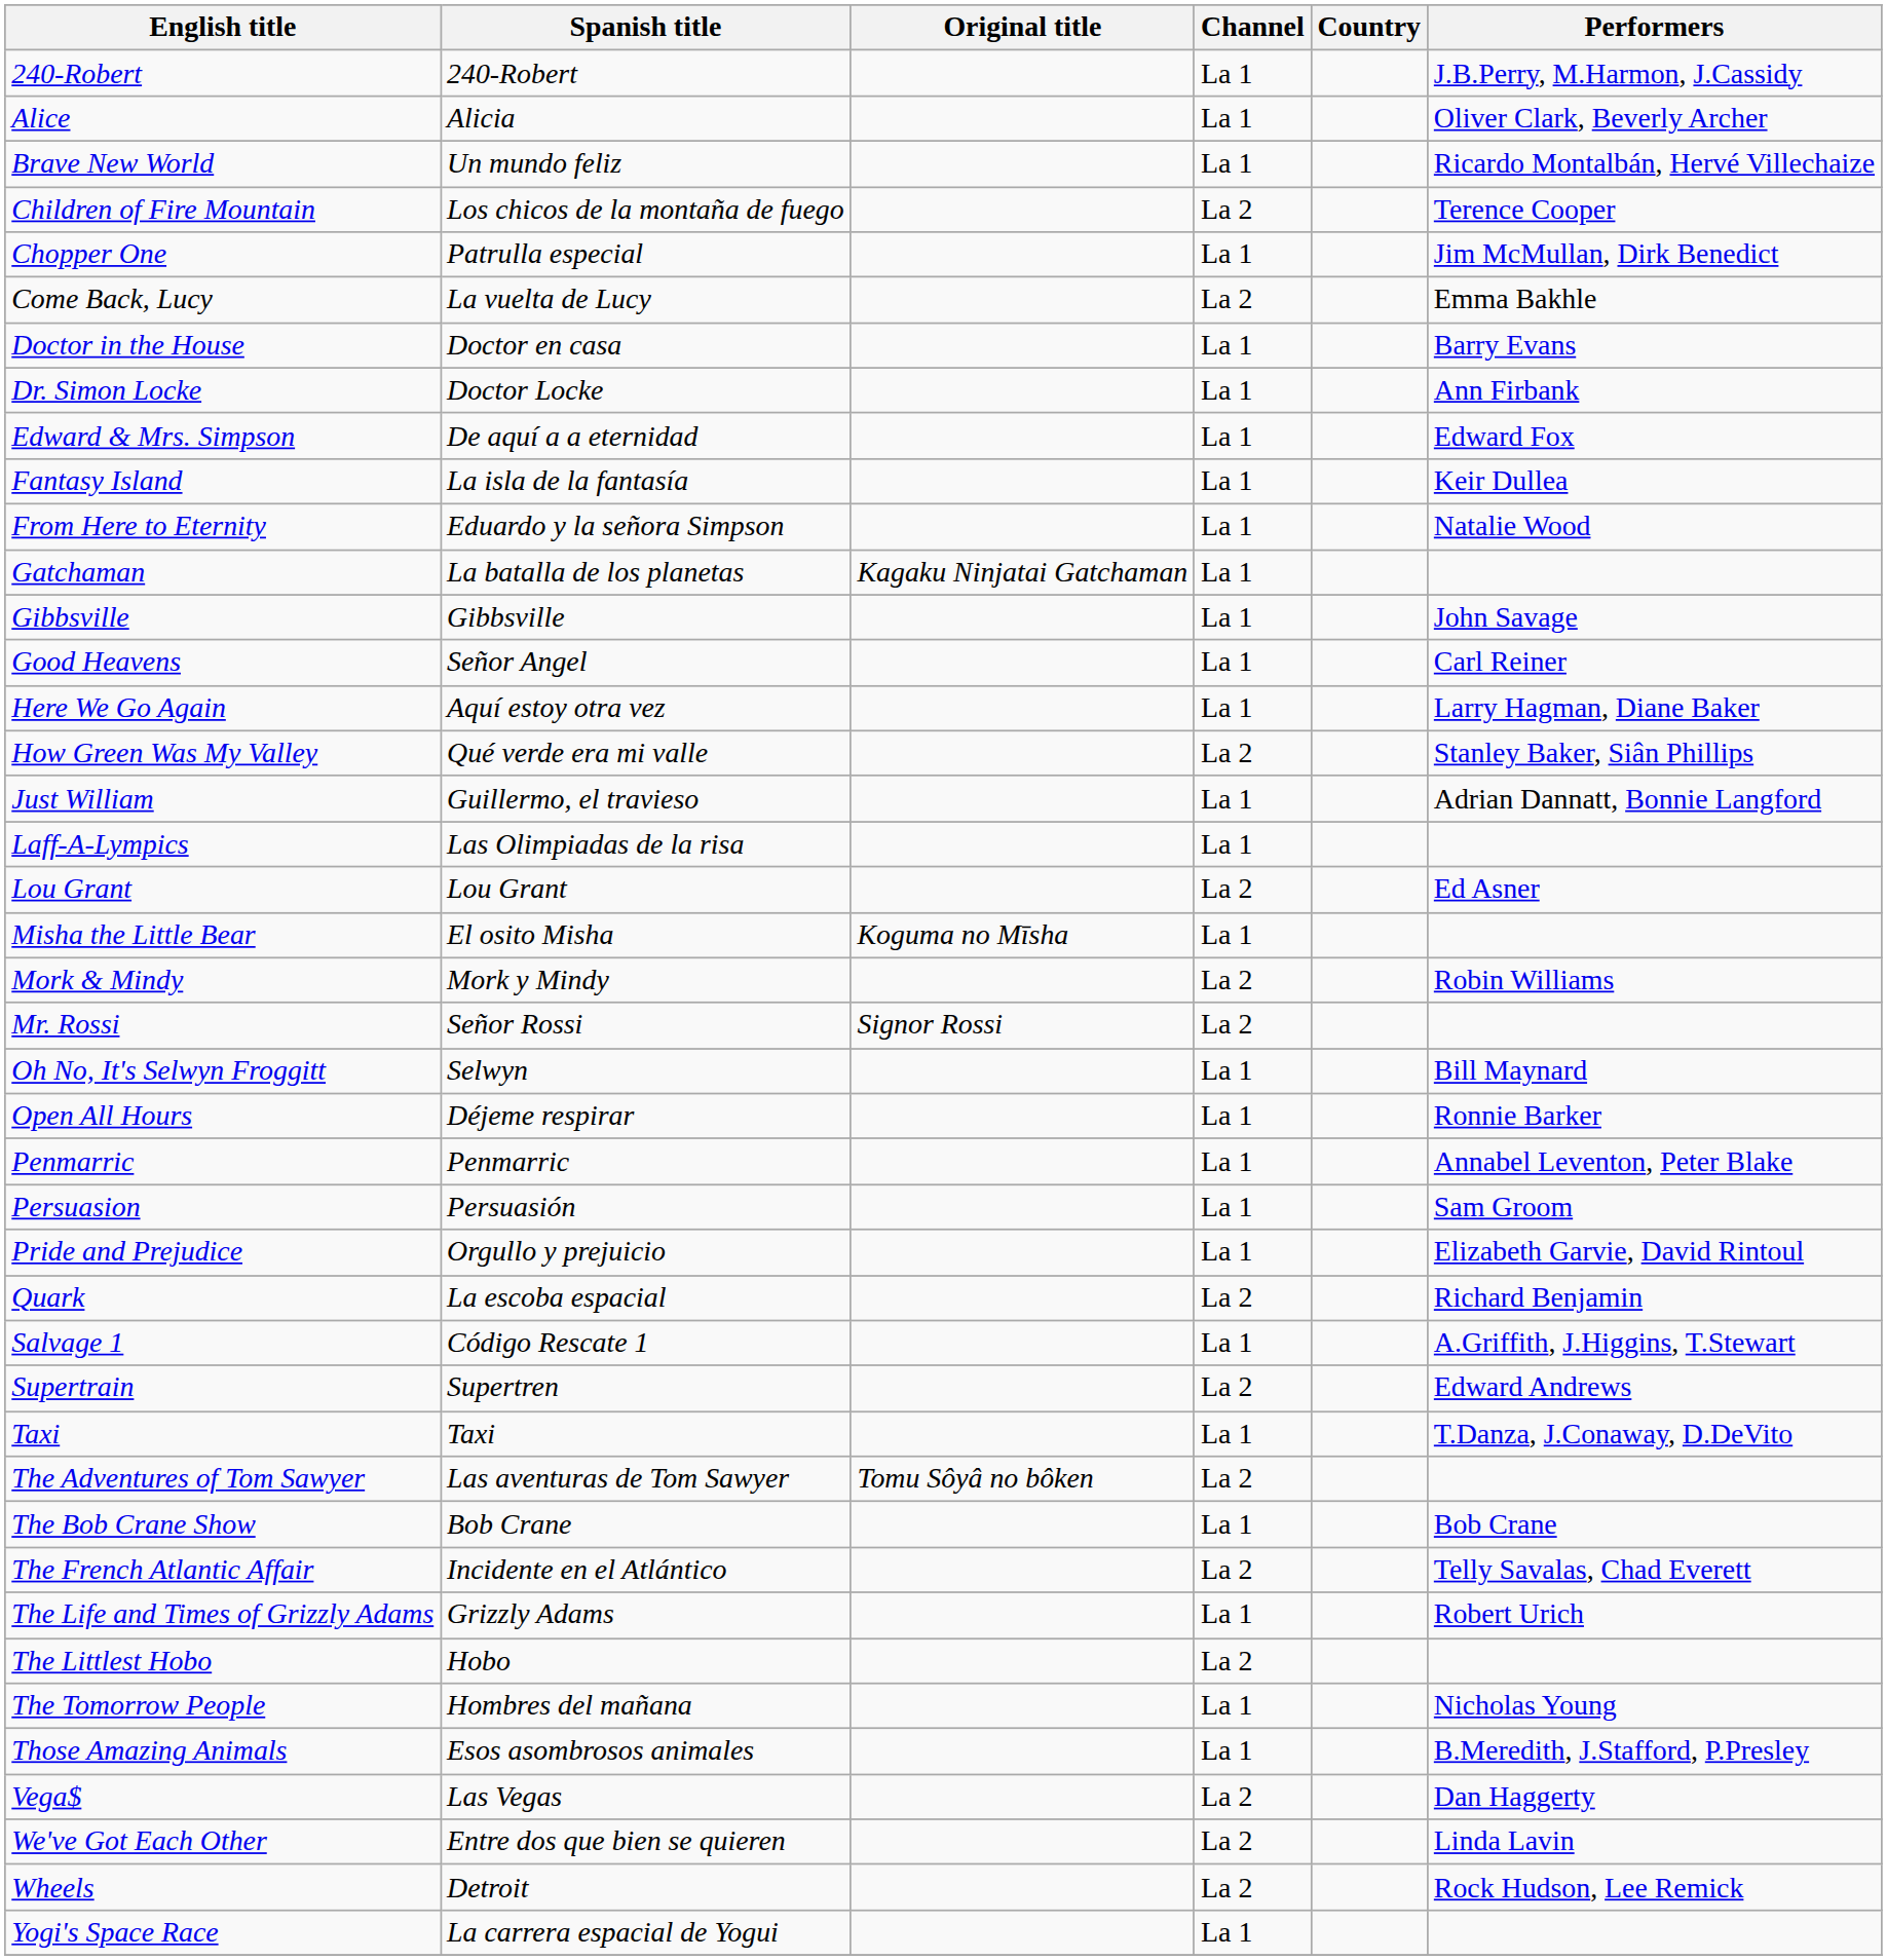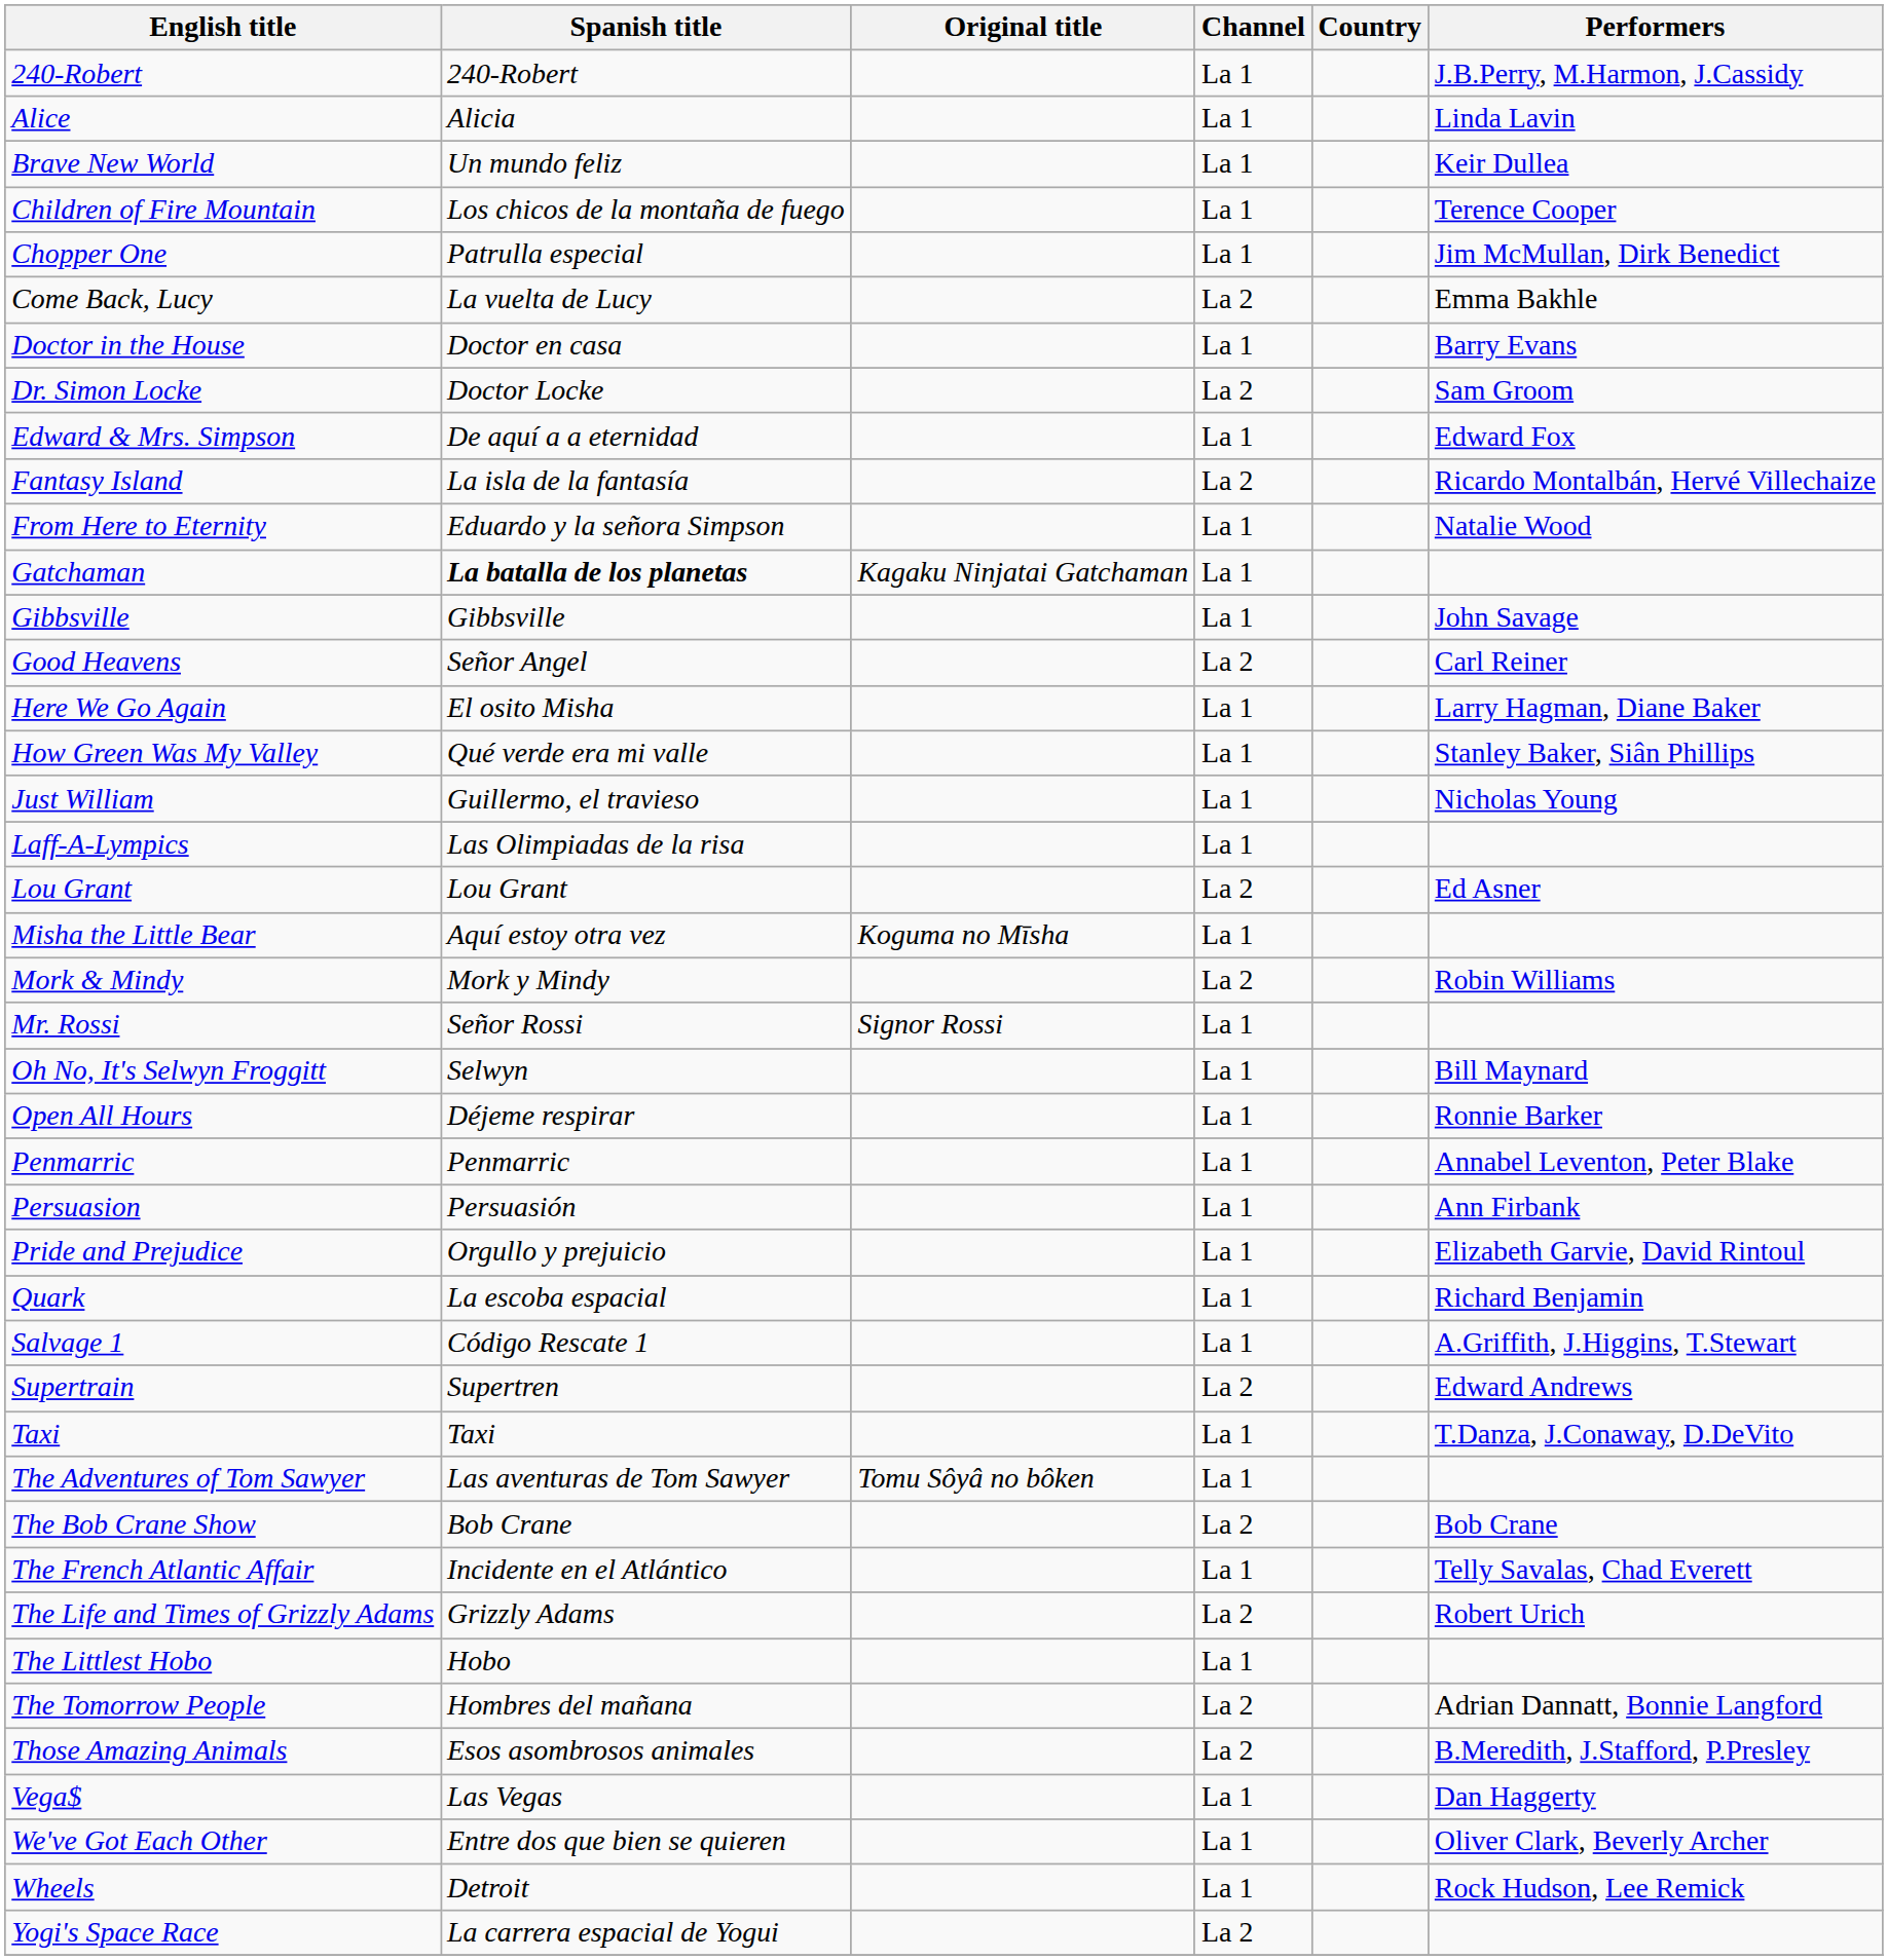Alice | Performers: Oliver Clark, Beverly Archer -> Linda Lavin
Brave New World | Performers: Ricardo Montalbán, Hervé Villechaize -> Keir Dullea
Children of Fire Mountain | Channel: La 2 -> La 1
Dr. Simon Locke | Channel: La 1 -> La 2
Dr. Simon Locke | Performers: Ann Firbank -> Sam Groom
Fantasy Island | Channel: La 1 -> La 2
Fantasy Island | Performers: Keir Dullea -> Ricardo Montalbán, Hervé Villechaize
Gatchaman | Spanish title: normal -> bold
Good Heavens | Channel: La 1 -> La 2
Here We Go Again | Spanish title: Aquí estoy otra vez -> El osito Misha
How Green Was My Valley | Channel: La 2 -> La 1
Just William | Performers: Adrian Dannatt, Bonnie Langford -> Nicholas Young
Misha the Little Bear | Spanish title: El osito Misha -> Aquí estoy otra vez
Mr. Rossi | Channel: La 2 -> La 1
Persuasion | Performers: Sam Groom -> Ann Firbank
Quark | Channel: La 2 -> La 1
The Adventures of Tom Sawyer | Channel: La 2 -> La 1
The Bob Crane Show | Channel: La 1 -> La 2
The French Atlantic Affair | Channel: La 2 -> La 1
The Life and Times of Grizzly Adams | Channel: La 1 -> La 2
The Littlest Hobo | Channel: La 2 -> La 1
The Tomorrow People | Channel: La 1 -> La 2
The Tomorrow People | Performers: Nicholas Young -> Adrian Dannatt, Bonnie Langford
Those Amazing Animals | Channel: La 1 -> La 2
Vega$ | Channel: La 2 -> La 1
We've Got Each Other | Channel: La 2 -> La 1
We've Got Each Other | Performers: Linda Lavin -> Oliver Clark, Beverly Archer
Wheels | Channel: La 2 -> La 1
Yogi's Space Race | Channel: La 1 -> La 2
